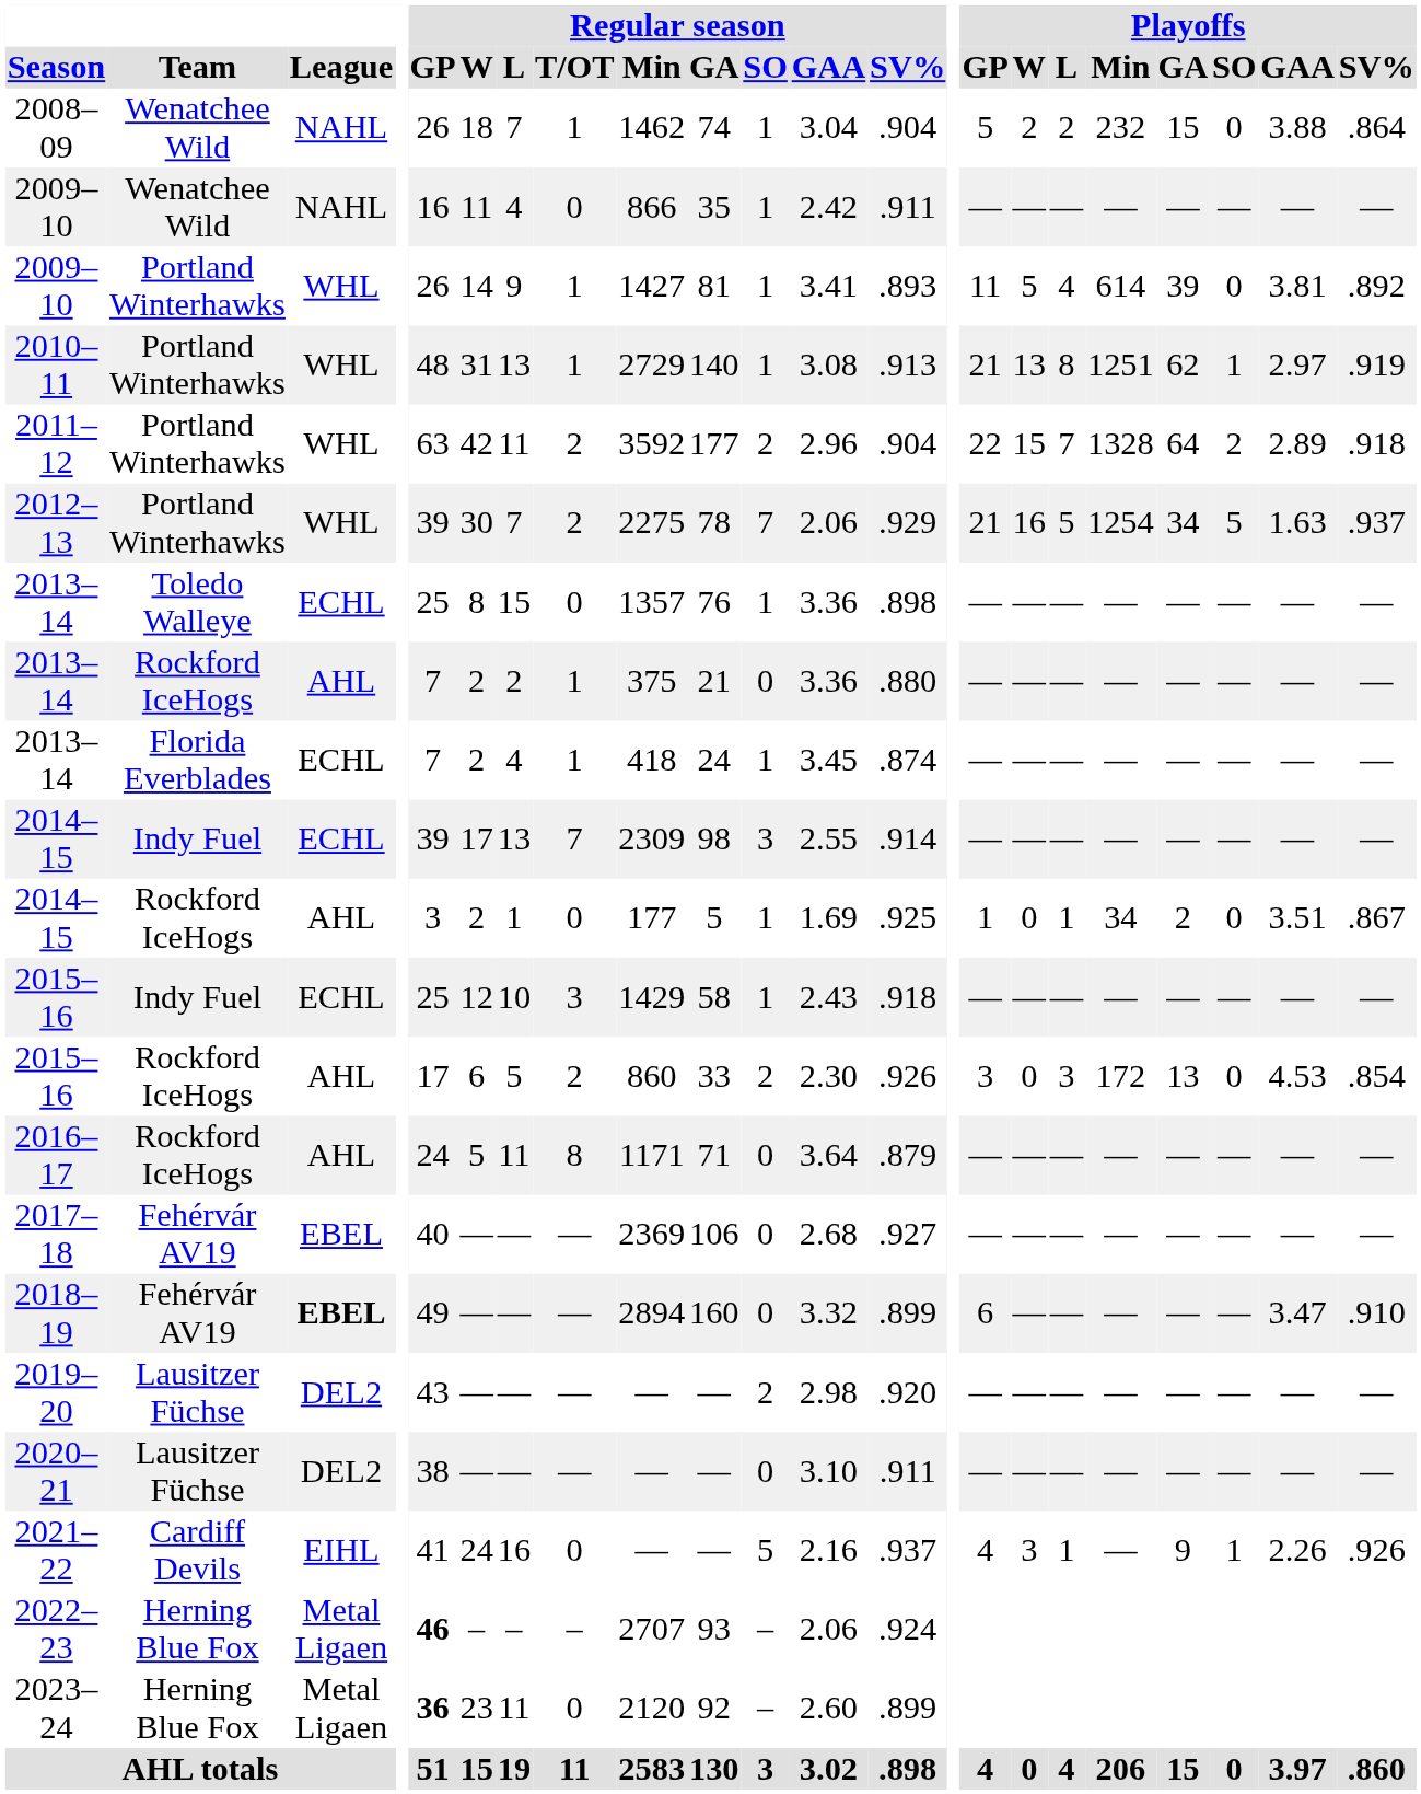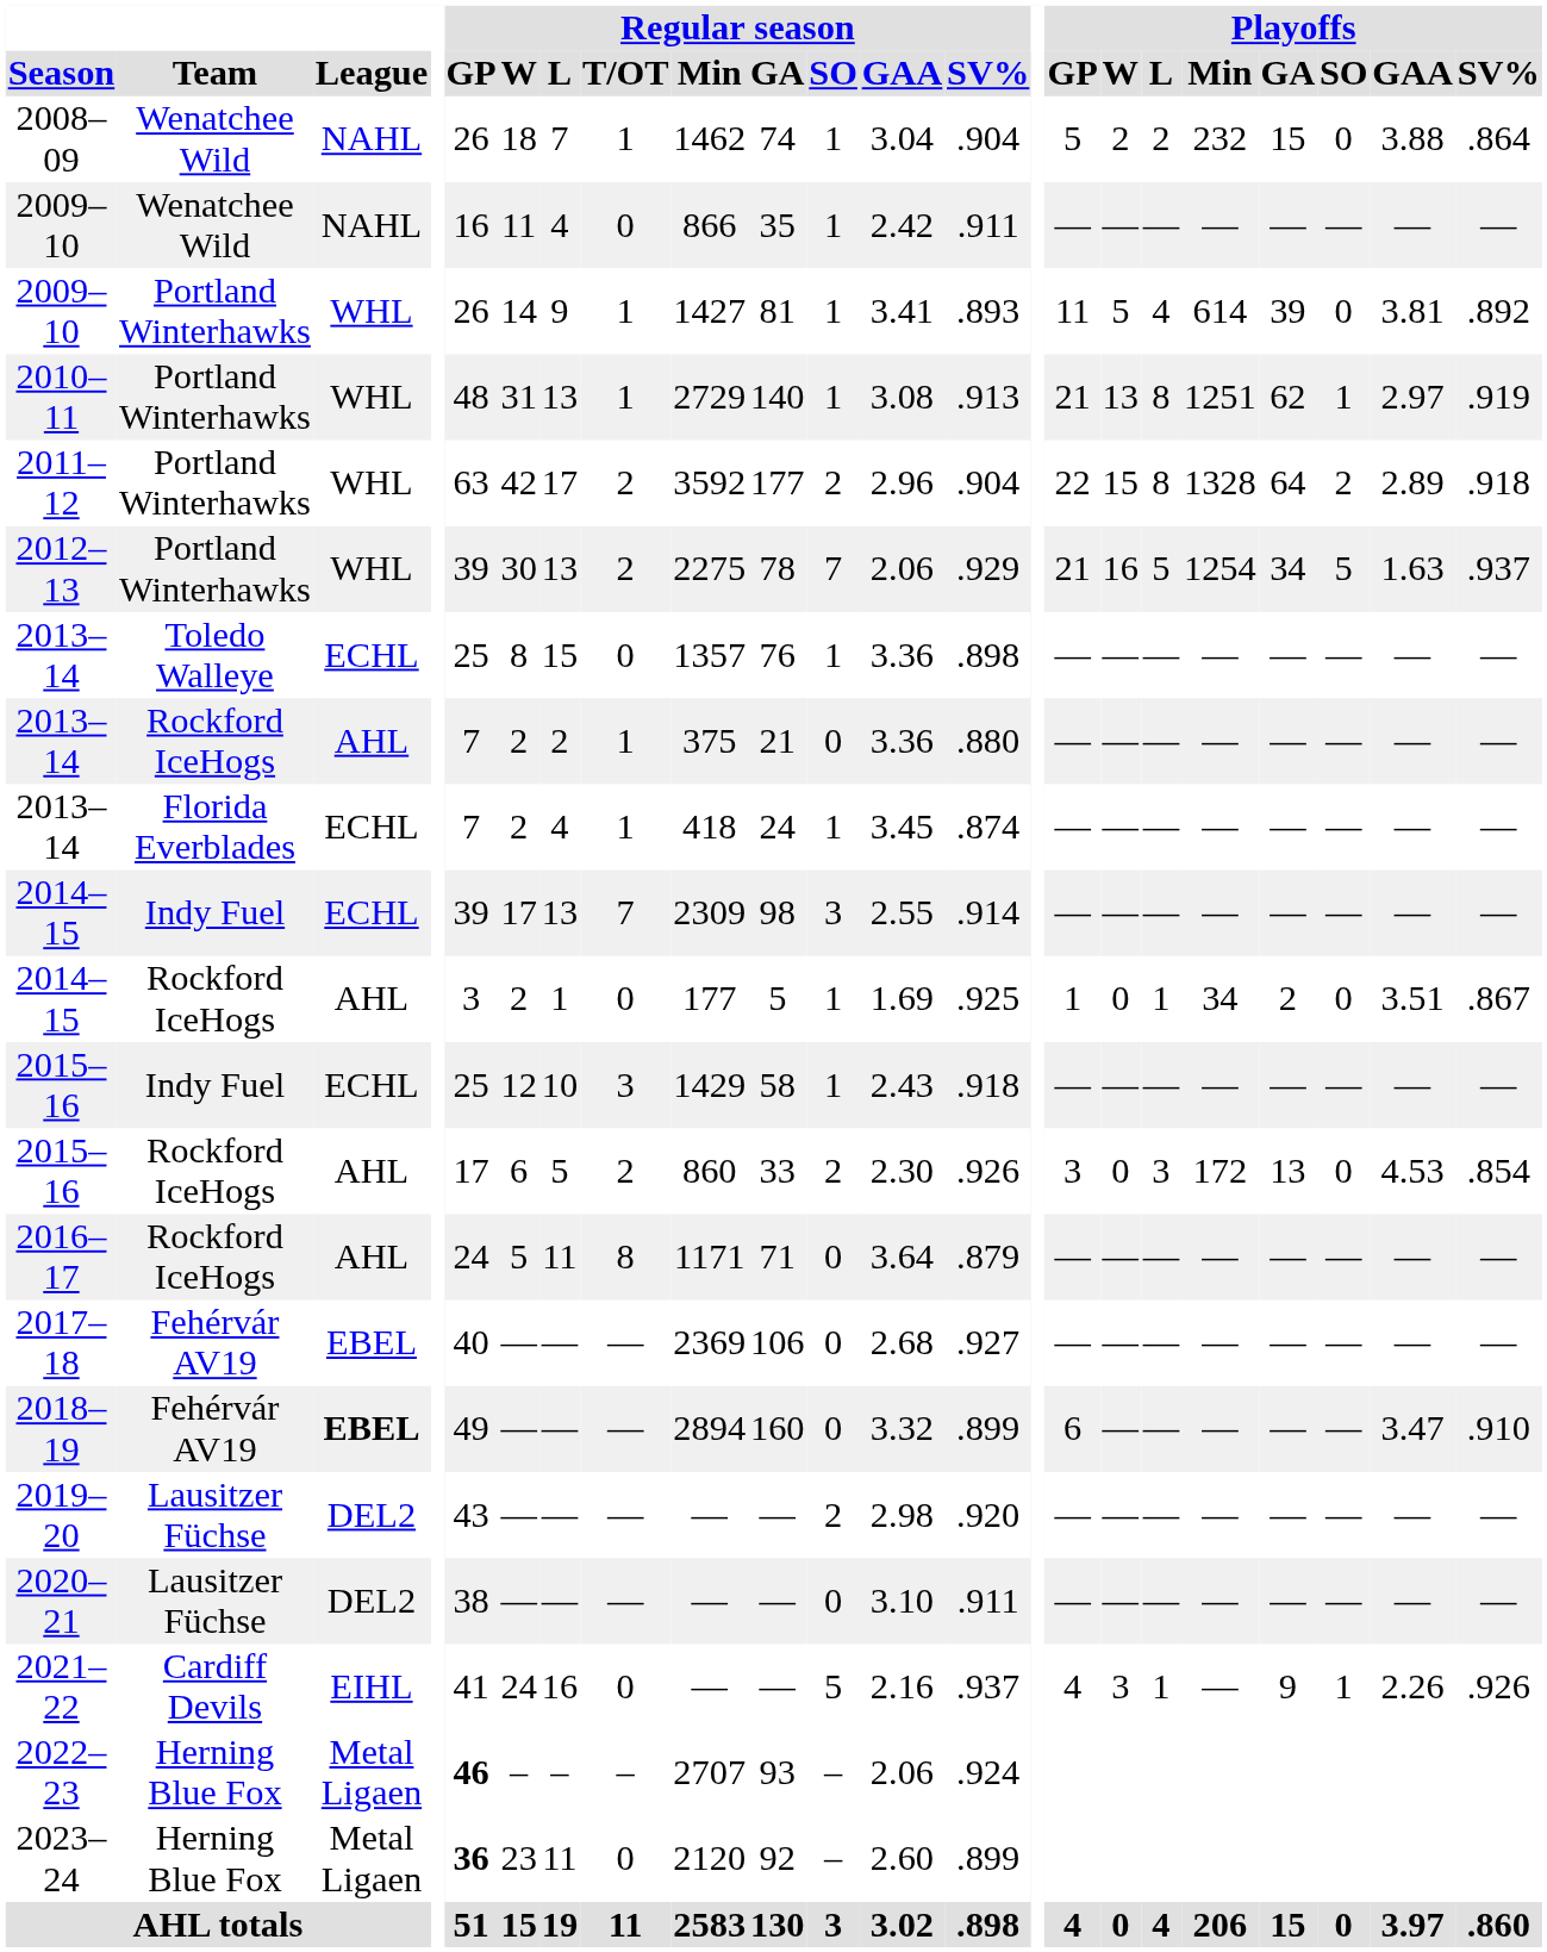2011–12 | Regular season / L: 11 -> 17
2011–12 | Playoffs / L: 7 -> 8
2012–13 | Regular season / L: 7 -> 13
